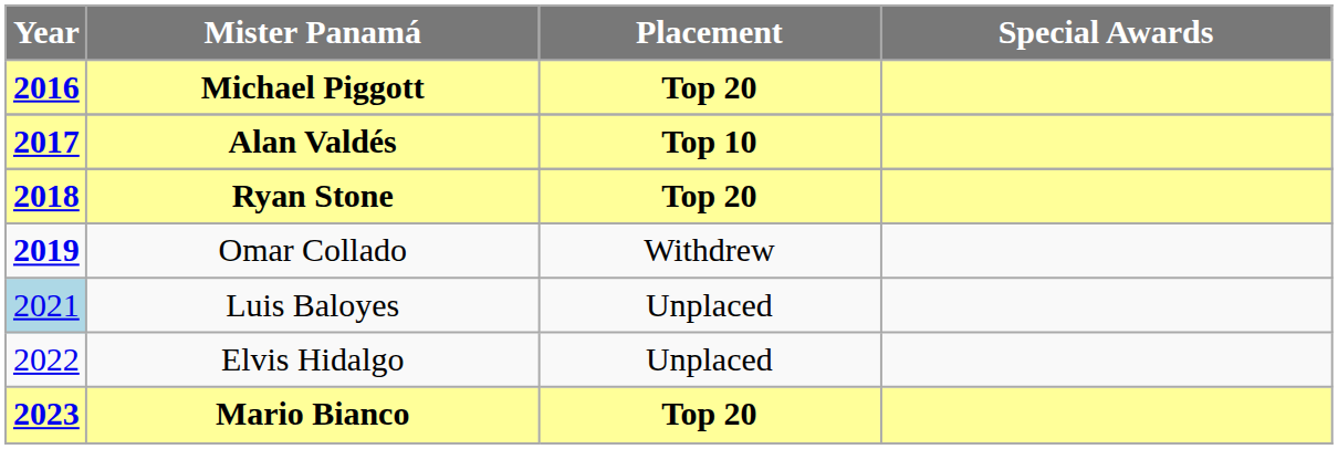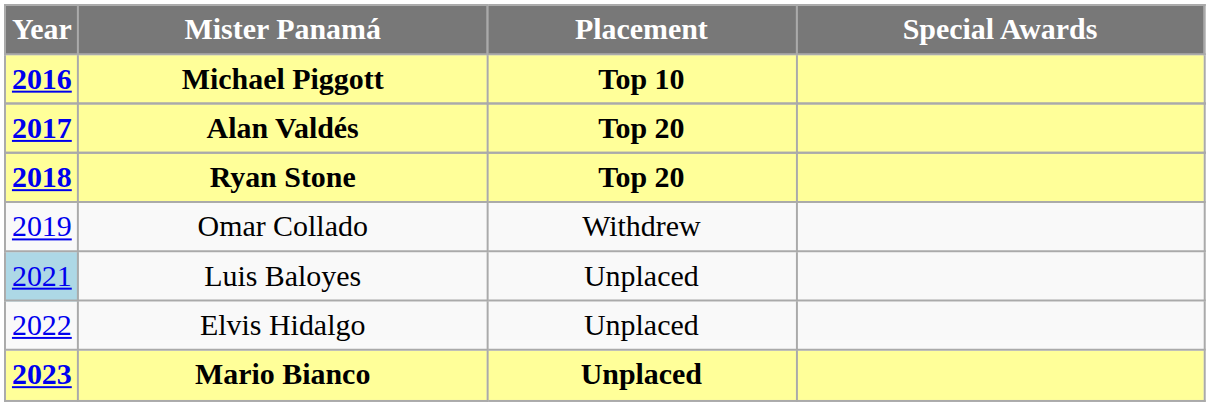Michael Piggott | Placement: Top 20 -> Top 10
Alan Valdés | Placement: Top 10 -> Top 20
Omar Collado | Year: bold -> normal
Mario Bianco | Placement: Top 20 -> Unplaced
